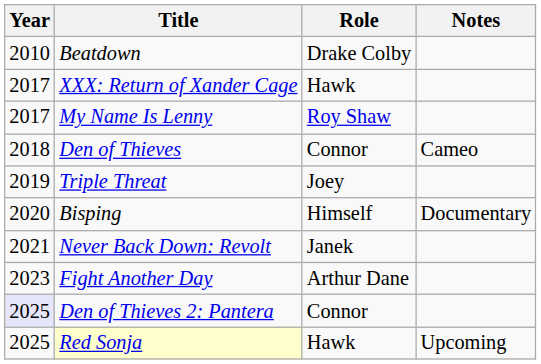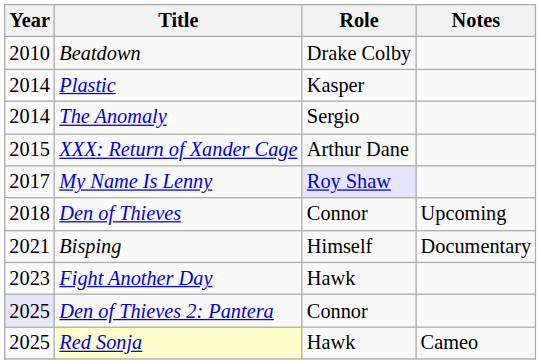+ row: 2014 | Plastic | Kasper
+ row: 2014 | The Anomaly | Sergio
XXX: Return of Xander Cage | Year: 2017 -> 2015
XXX: Return of Xander Cage | Role: Hawk -> Arthur Dane
My Name Is Lenny | Role: no background -> lavender background
Den of Thieves | Notes: Cameo -> Upcoming
- row: 2019 | Triple Threat | Joey
Bisping | Year: 2020 -> 2021
- row: 2021 | Never Back Down: Revolt | Janek
Fight Another Day | Role: Arthur Dane -> Hawk
Red Sonja | Notes: Upcoming -> Cameo
